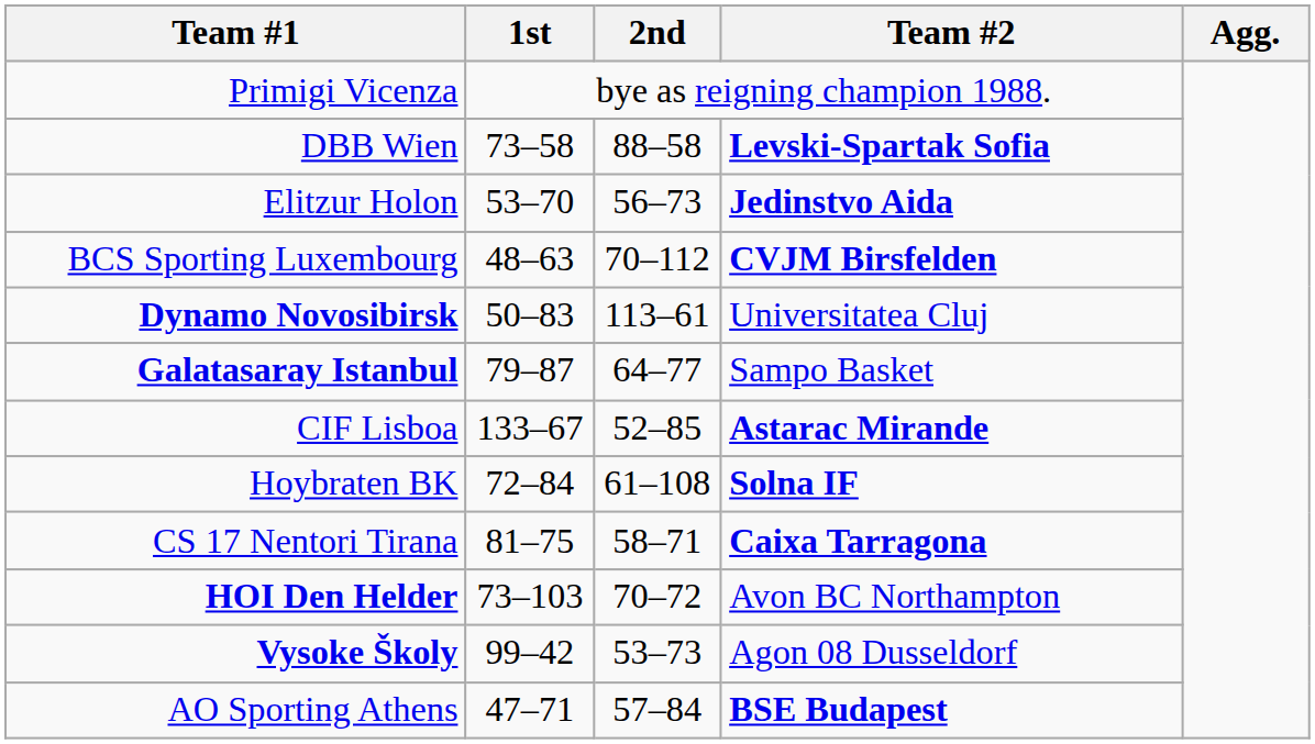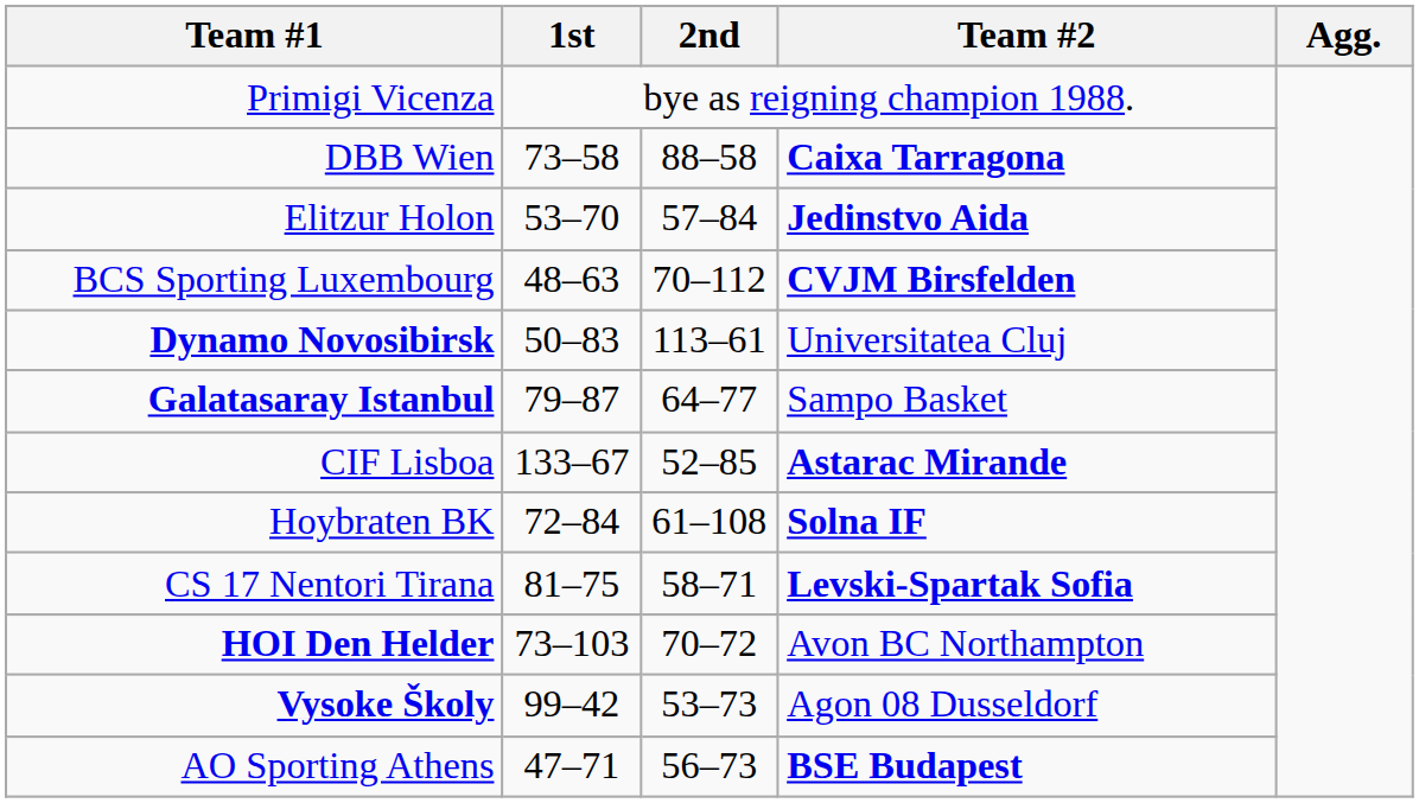DBB Wien | Team #2: Levski-Spartak Sofia -> Caixa Tarragona
Elitzur Holon | 2nd: 56–73 -> 57–84
CS 17 Nentori Tirana | Team #2: Caixa Tarragona -> Levski-Spartak Sofia
AO Sporting Athens | 2nd: 57–84 -> 56–73
